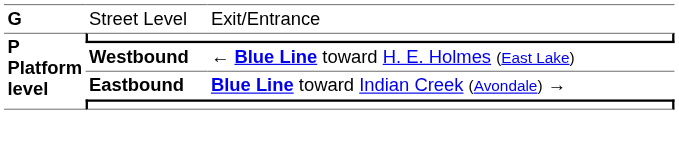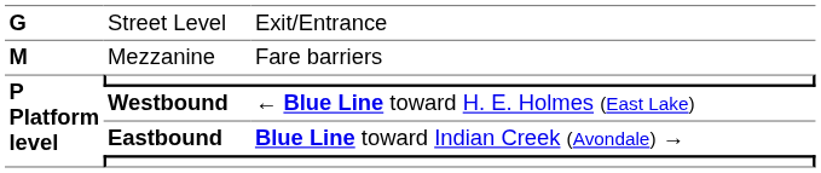+ row: M | Mezzanine | Fare barriers
